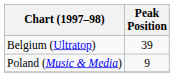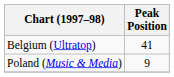Belgium (Ultratop) | Peak Position: 39 -> 41
